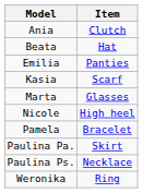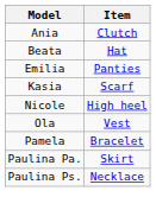- row: Marta | Glasses
+ row: Ola | Vest
- row: Weronika | Ring
